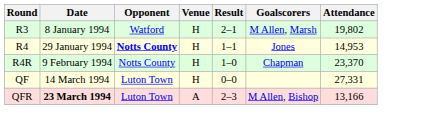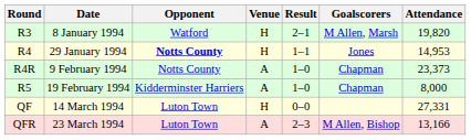R3 | Attendance: 19,802 -> 19,820
R4R | Venue: H -> A
R4R | Attendance: 23,370 -> 23,373
+ row: R5 | 19 February 1994 | Kidderminster Harriers | A | 1–0 | Chapman | 8,000
QFR | Date: bold -> normal
